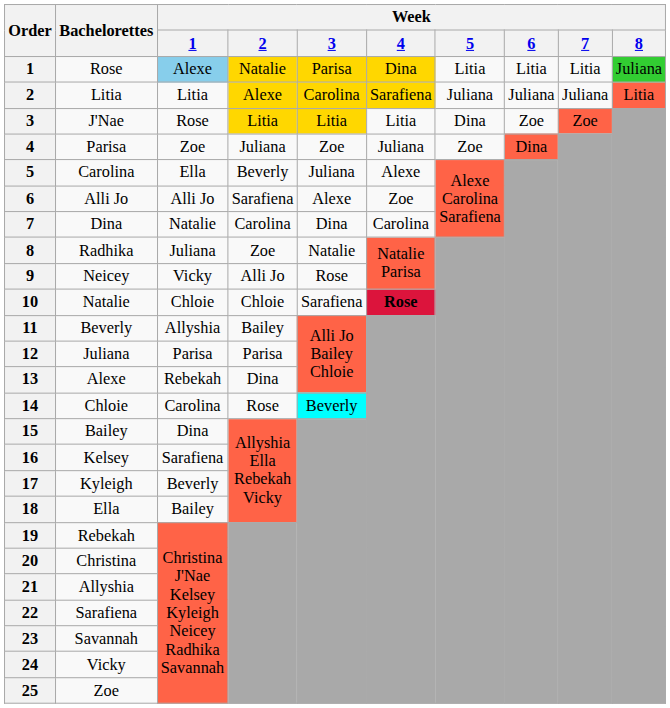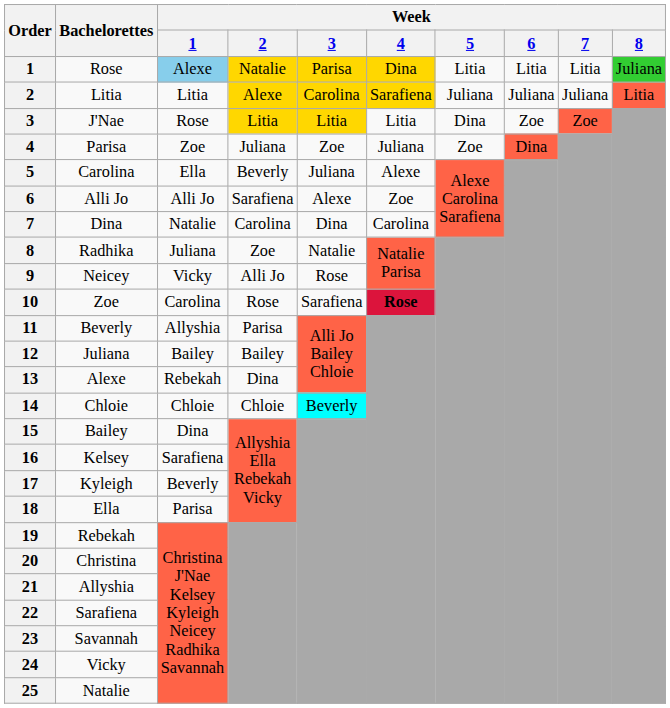10 | Bachelorettes: Natalie -> Zoe
10 | Week / 1: Chloie -> Carolina
10 | Week / 2: Chloie -> Rose
11 | Week / 2: Bailey -> Parisa
12 | Week / 1: Parisa -> Bailey
12 | Week / 2: Parisa -> Bailey
14 | Week / 1: Carolina -> Chloie
14 | Week / 2: Rose -> Chloie
18 | Week / 1: Bailey -> Parisa
25 | Bachelorettes: Zoe -> Natalie
